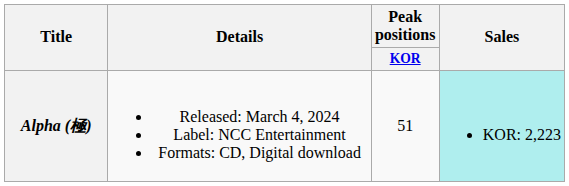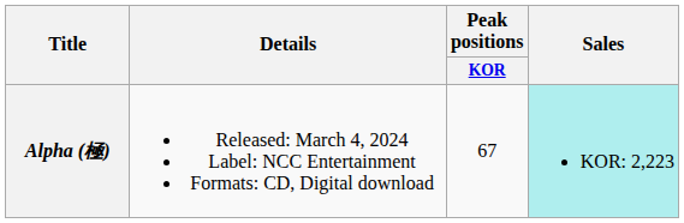Alpha (極) | Peak positions / KOR: 51 -> 67
